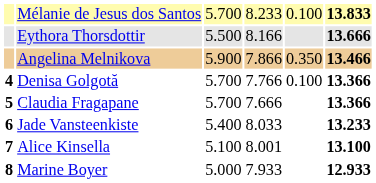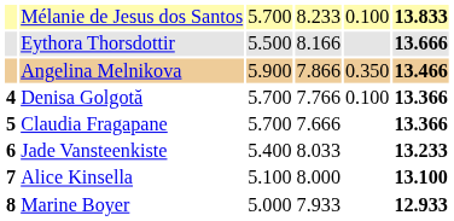Alice Kinsella | column 4: 8.001 -> 8.000
